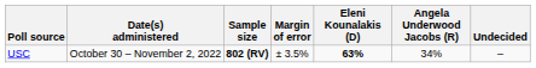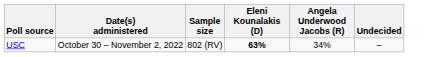- column: Margin of error | ± 3.5%
USC | Sample size: bold -> normal
